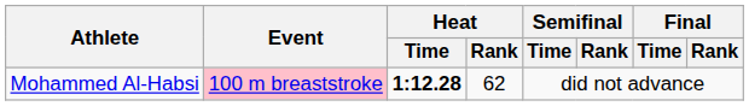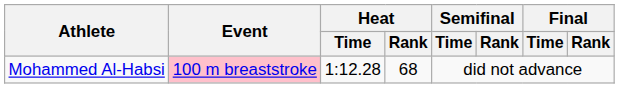Mohammed Al-Habsi | Heat / Time: bold -> normal
Mohammed Al-Habsi | Heat / Rank: 62 -> 68
